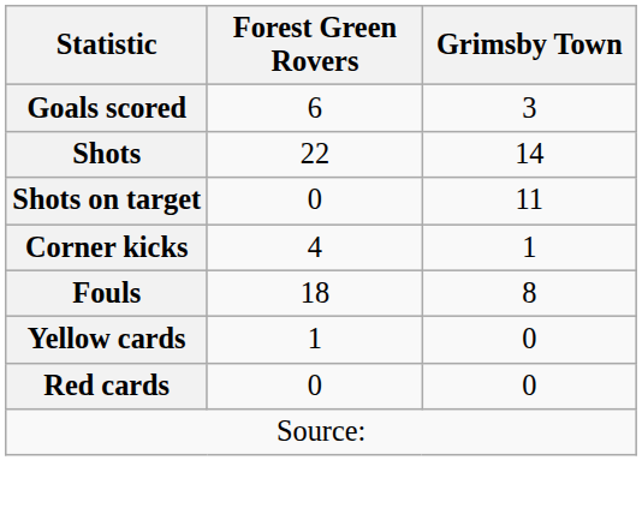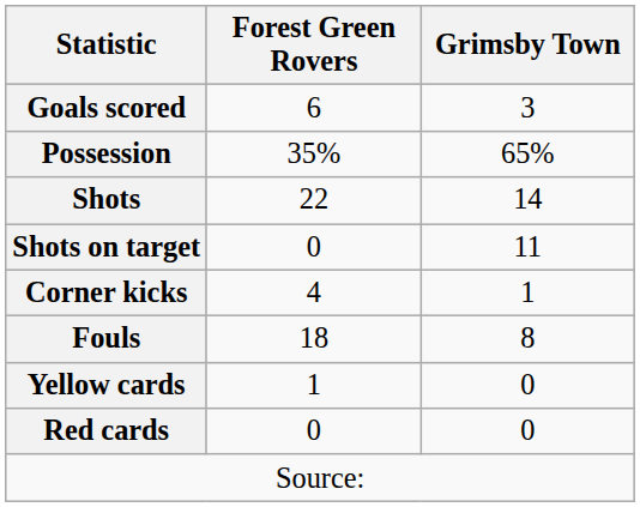+ row: Possession | 35% | 65%
